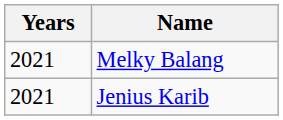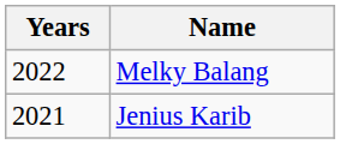Melky Balang | Years: 2021 -> 2022
